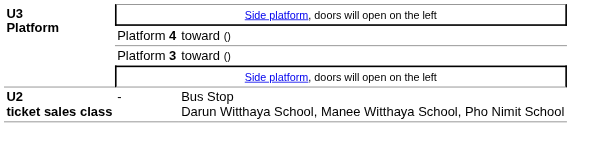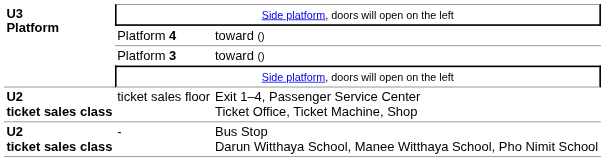+ row: U2 ticket sales class | ticket sales floor | Exit 1–4, Passenger Service Center Ticket Office, Ticket Machine, Shop
